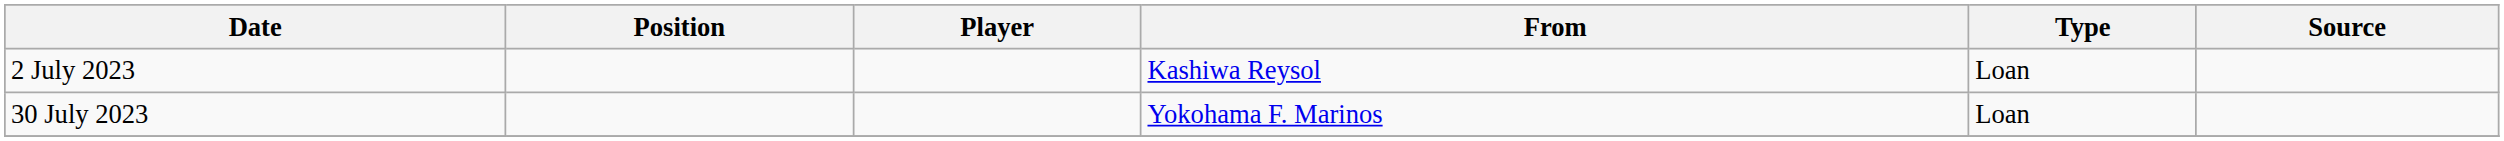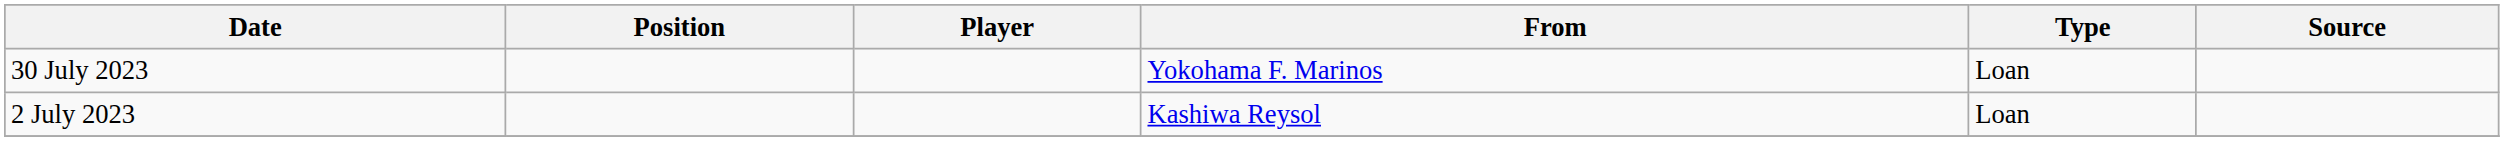rows swapped: 2 July 2023 <-> 30 July 2023
